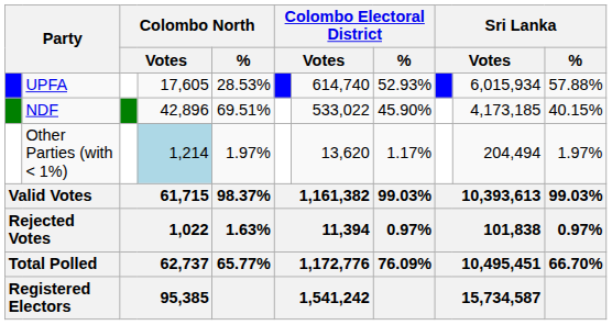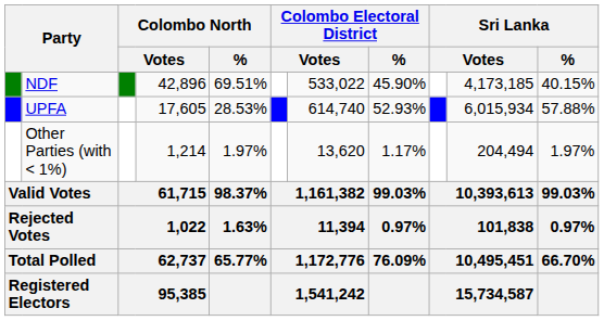rows swapped: NDF <-> UPFA
Other Parties (with < 1%) | column 4: lightblue background -> no background
